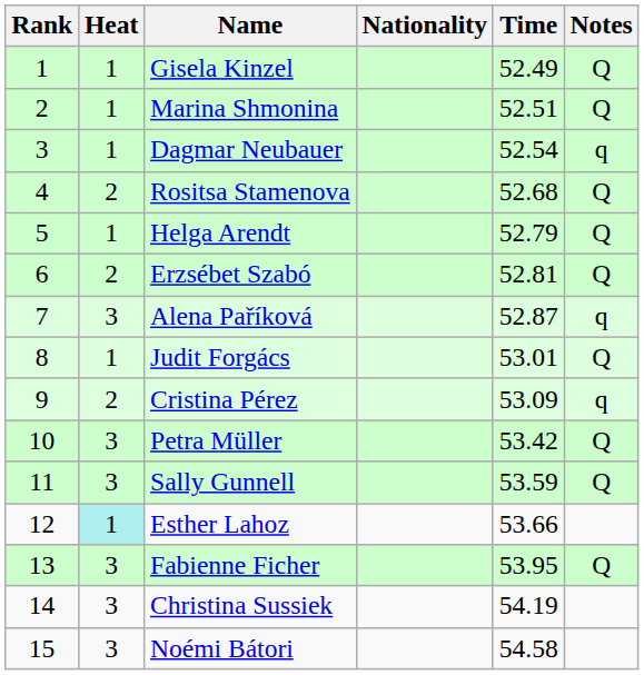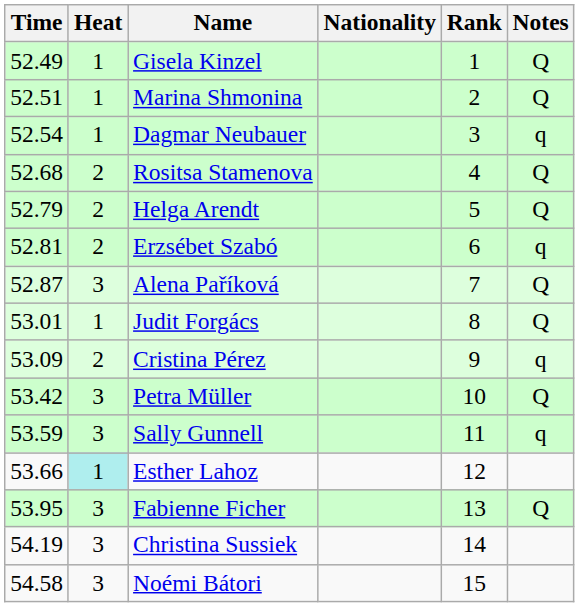columns swapped: Rank <-> Time
Helga Arendt | Heat: 1 -> 2
Erzsébet Szabó | Notes: Q -> q
Alena Paříková | Notes: q -> Q
Sally Gunnell | Notes: Q -> q
